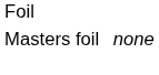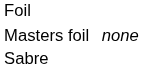+ row: Sabre
